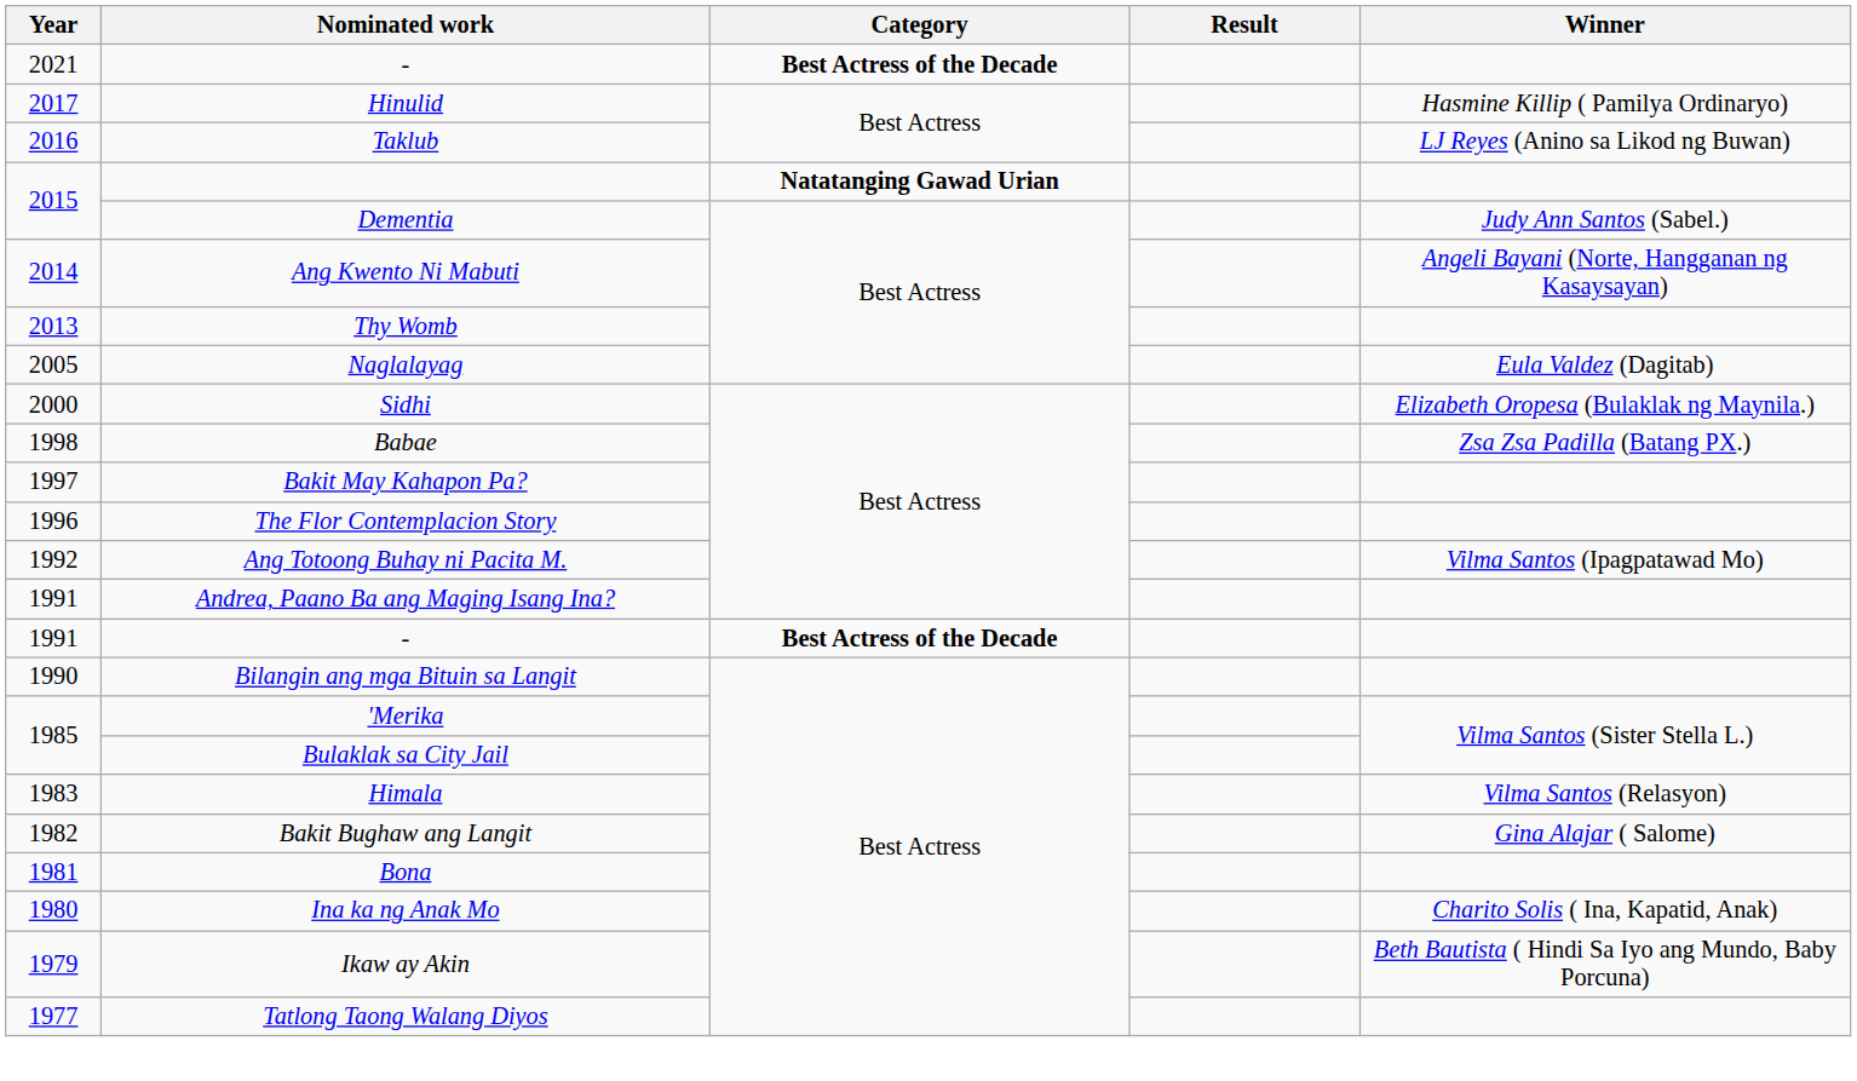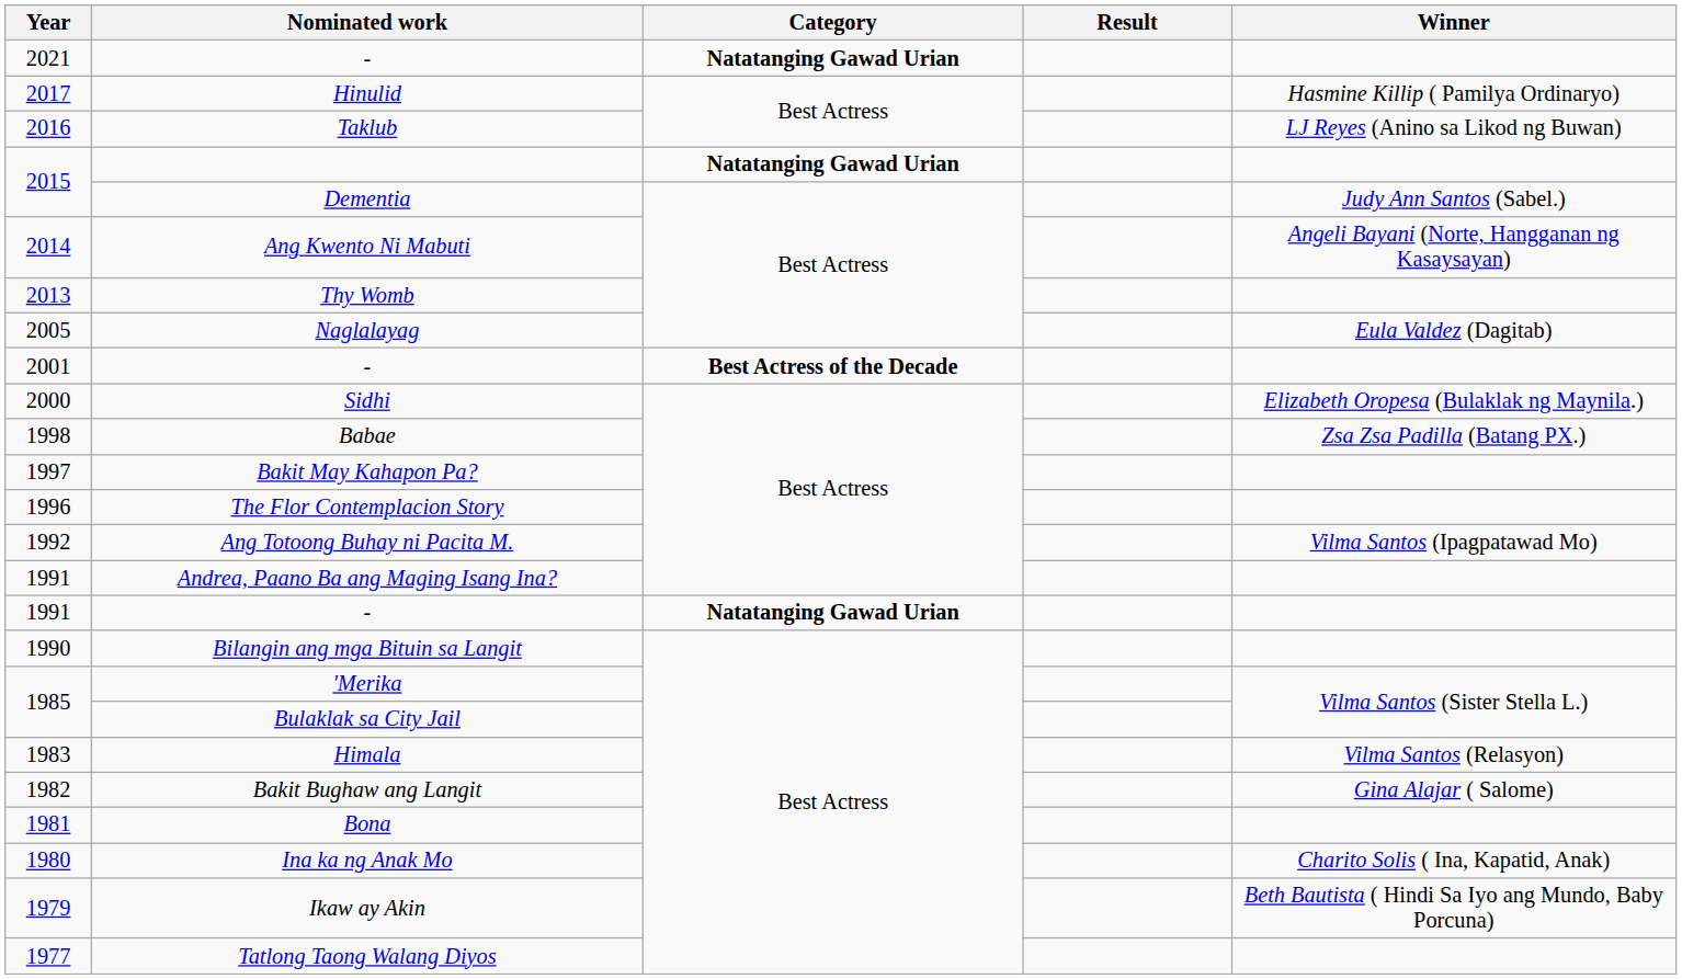2021 / - | Category: Best Actress of the Decade -> Natatanging Gawad Urian
+ row: 2001 | - | Best Actress of the Decade
1991 / - | Category: Best Actress of the Decade -> Natatanging Gawad Urian
